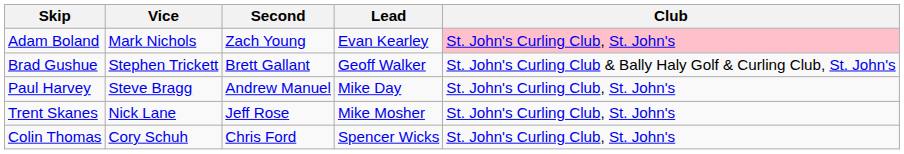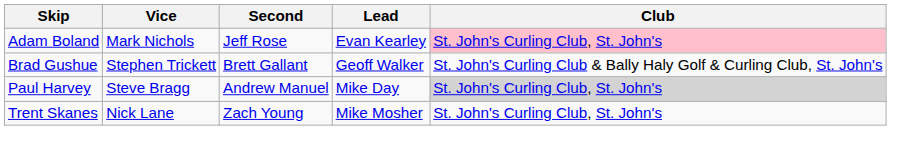Adam Boland | Second: Zach Young -> Jeff Rose
Paul Harvey | Club: no background -> lightgrey background
Trent Skanes | Second: Jeff Rose -> Zach Young
- row: Colin Thomas | Cory Schuh | Chris Ford | Spencer Wicks | St. John's Curling Club, St. John's
